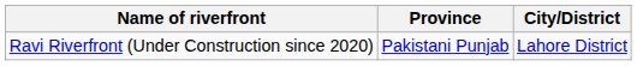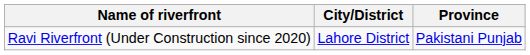columns swapped: City/District <-> Province
